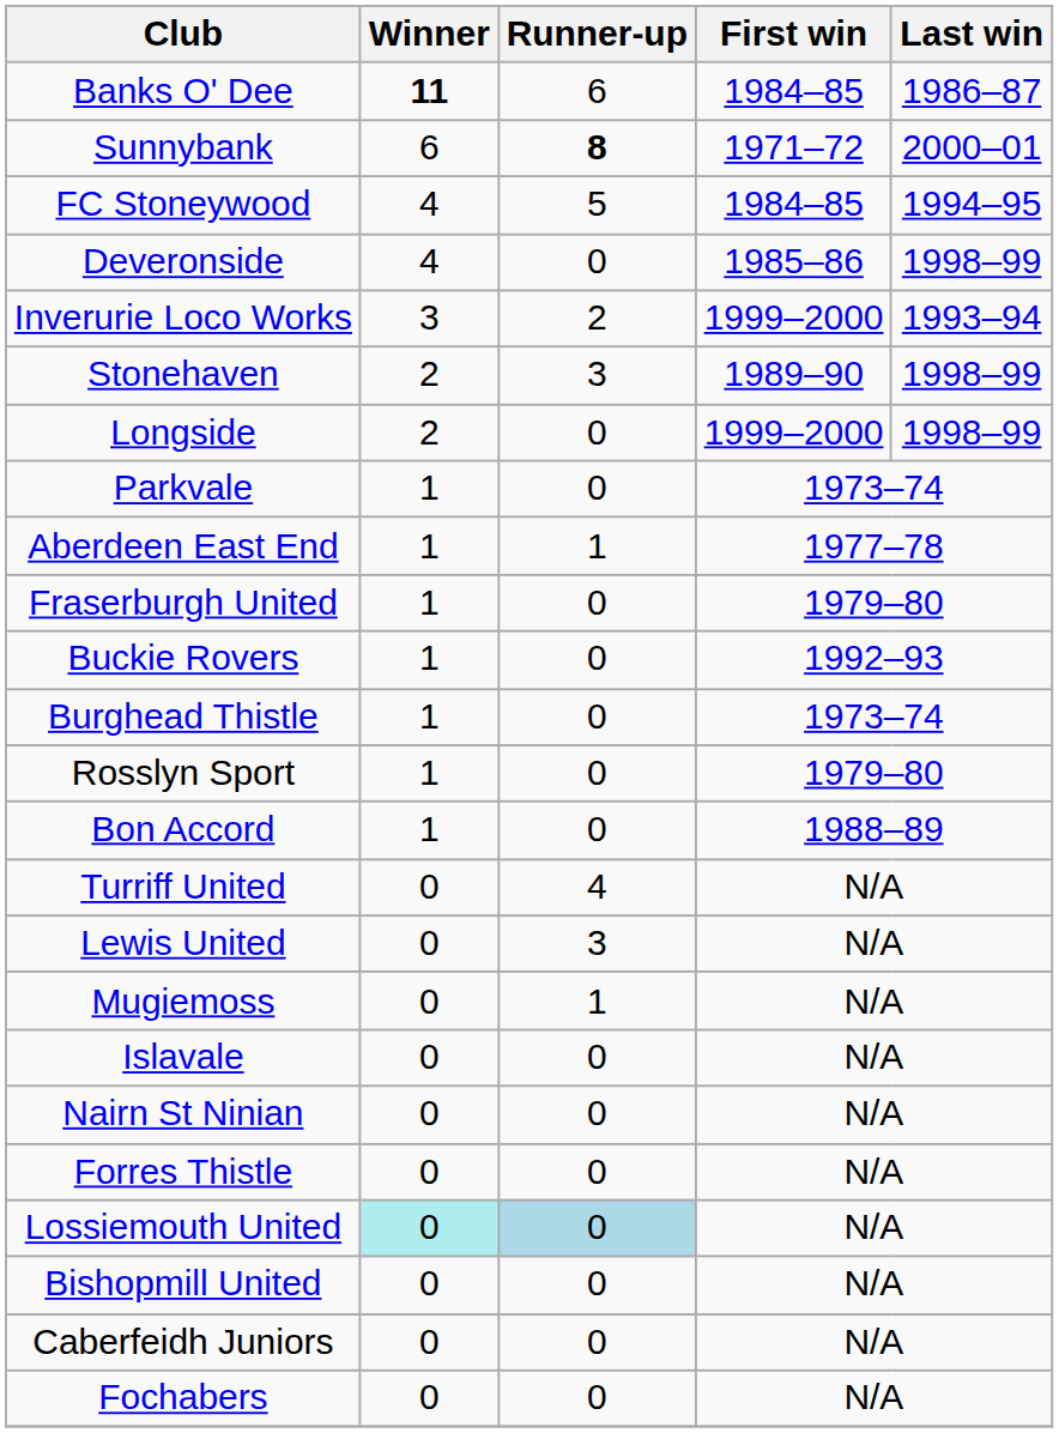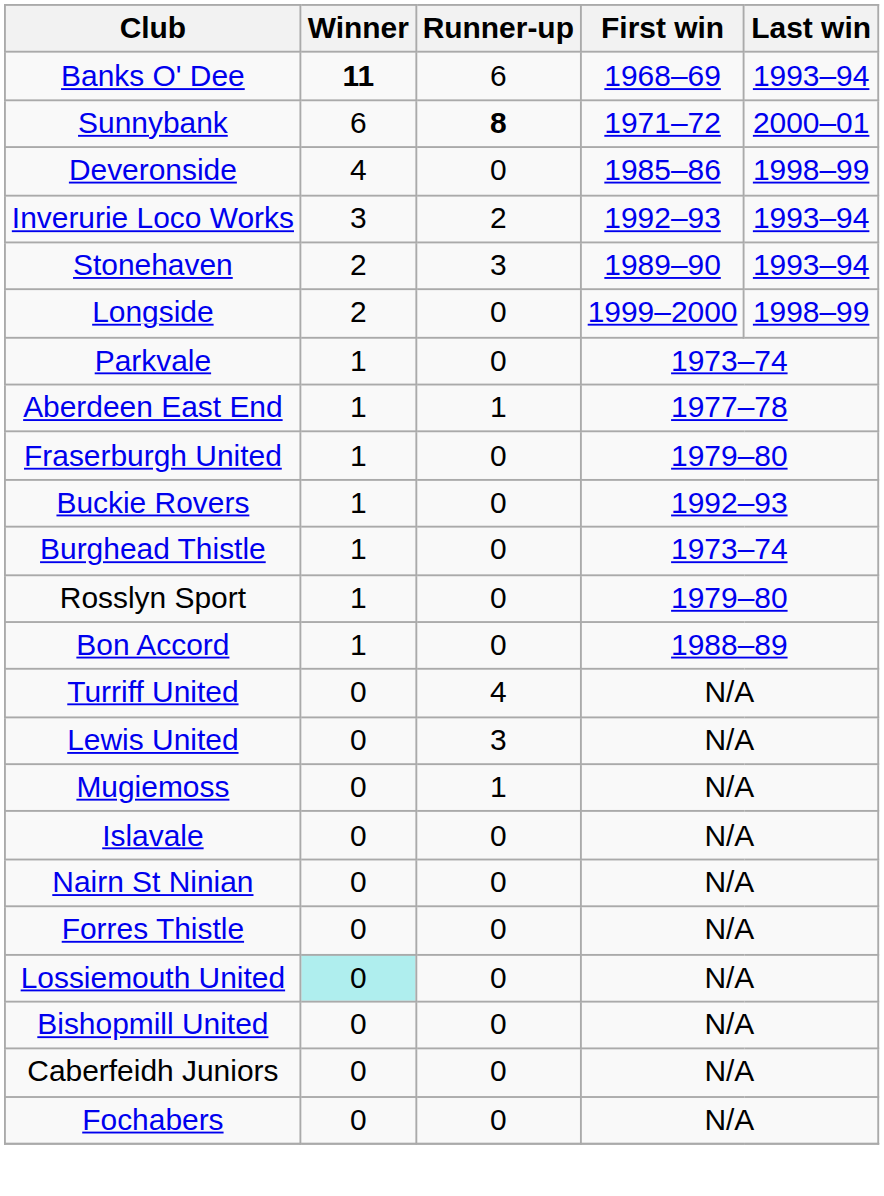Banks O' Dee | First win: 1984–85 -> 1968–69
Banks O' Dee | Last win: 1986–87 -> 1993–94
- row: FC Stoneywood | 4 | 5 | 1984–85 | 1994–95
Inverurie Loco Works | First win: 1999–2000 -> 1992–93
Stonehaven | Last win: 1998–99 -> 1993–94
Lossiemouth United | Runner-up: lightblue background -> no background
